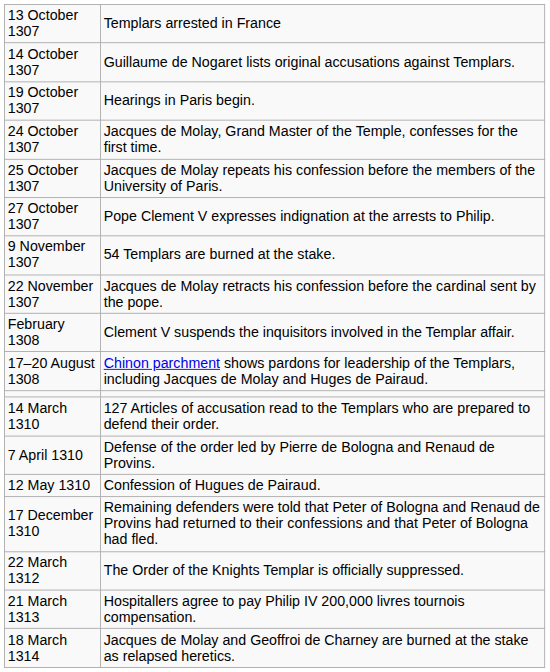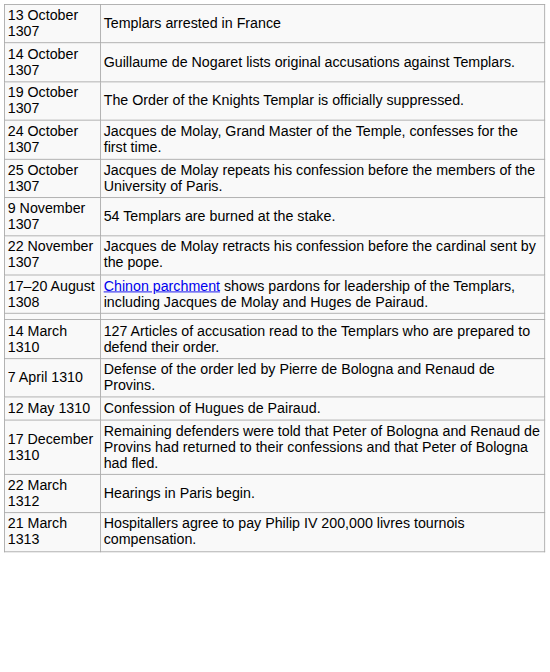19 October 1307 | column 2: Hearings in Paris begin. -> The Order of the Knights Templar is officially suppressed.
- row: 27 October 1307 | Pope Clement V expresses indignation at the arrests to Philip.
- row: February 1308 | Clement V suspends the inquisitors involved in the Templar affair.
22 March 1312 | column 2: The Order of the Knights Templar is officially suppressed. -> Hearings in Paris begin.
- row: 18 March 1314 | Jacques de Molay and Geoffroi de Charney are burned at the stake as relapsed heretics.
